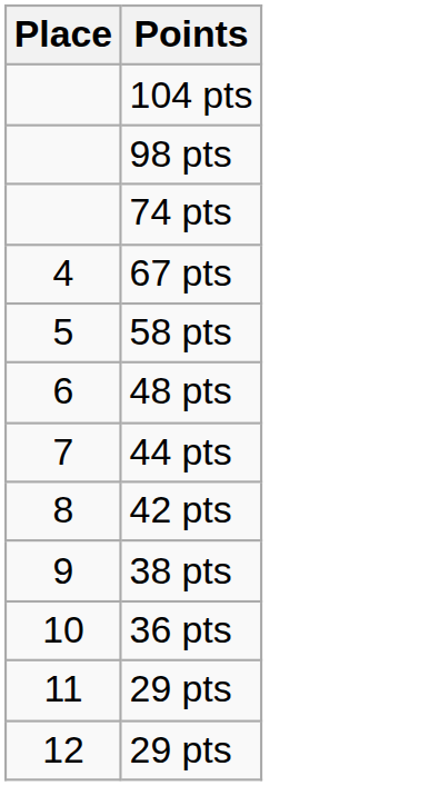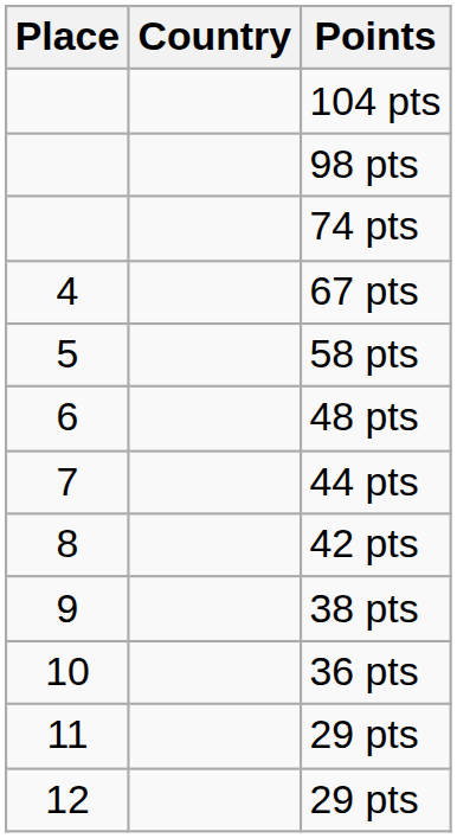+ column: Country
